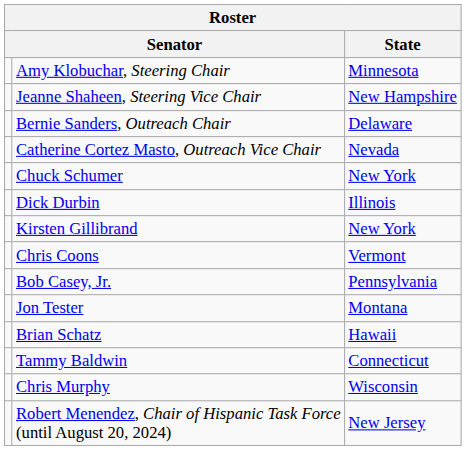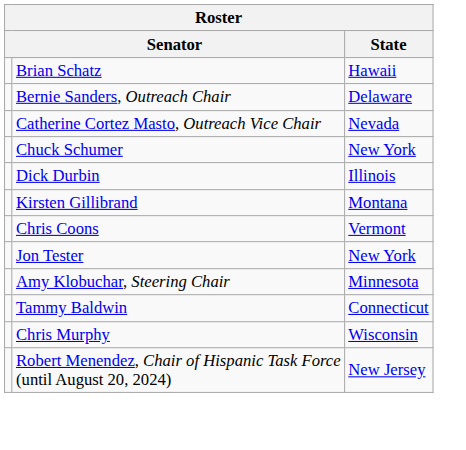rows swapped: Amy Klobuchar, Steering Chair <-> Brian Schatz
- row: Jeanne Shaheen, Steering Vice Chair | New Hampshire
Kirsten Gillibrand | State: New York -> Montana
- row: Bob Casey, Jr. | Pennsylvania
Jon Tester | State: Montana -> New York
